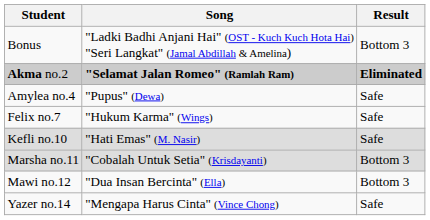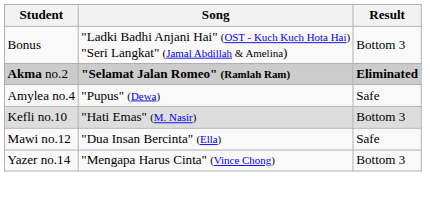- row: Felix no.7 | "Hukum Karma" (Wings) | Safe
Kefli no.10 | Result: Safe -> Bottom 3
- row: Marsha no.11 | "Cobalah Untuk Setia" (Krisdayanti) | Bottom 3
Mawi no.12 | Result: Bottom 3 -> Safe
Yazer no.14 | Result: Safe -> Bottom 3
